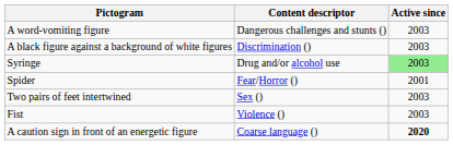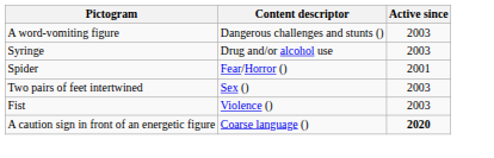- row: A black figure against a background of white figures | Discrimination () | 2003
Syringe | Active since: lightgreen background -> no background
